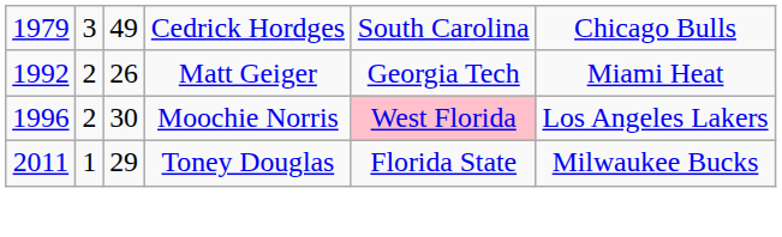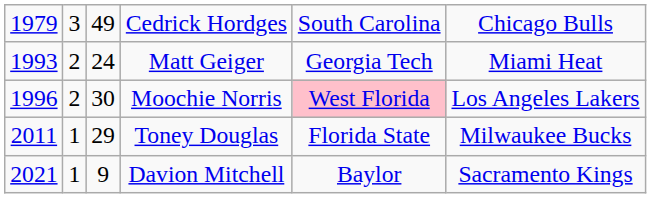Matt Geiger | column 1: 1992 -> 1993
Matt Geiger | column 3: 26 -> 24
+ row: 2021 | 1 | 9 | Davion Mitchell | Baylor | Sacramento Kings
